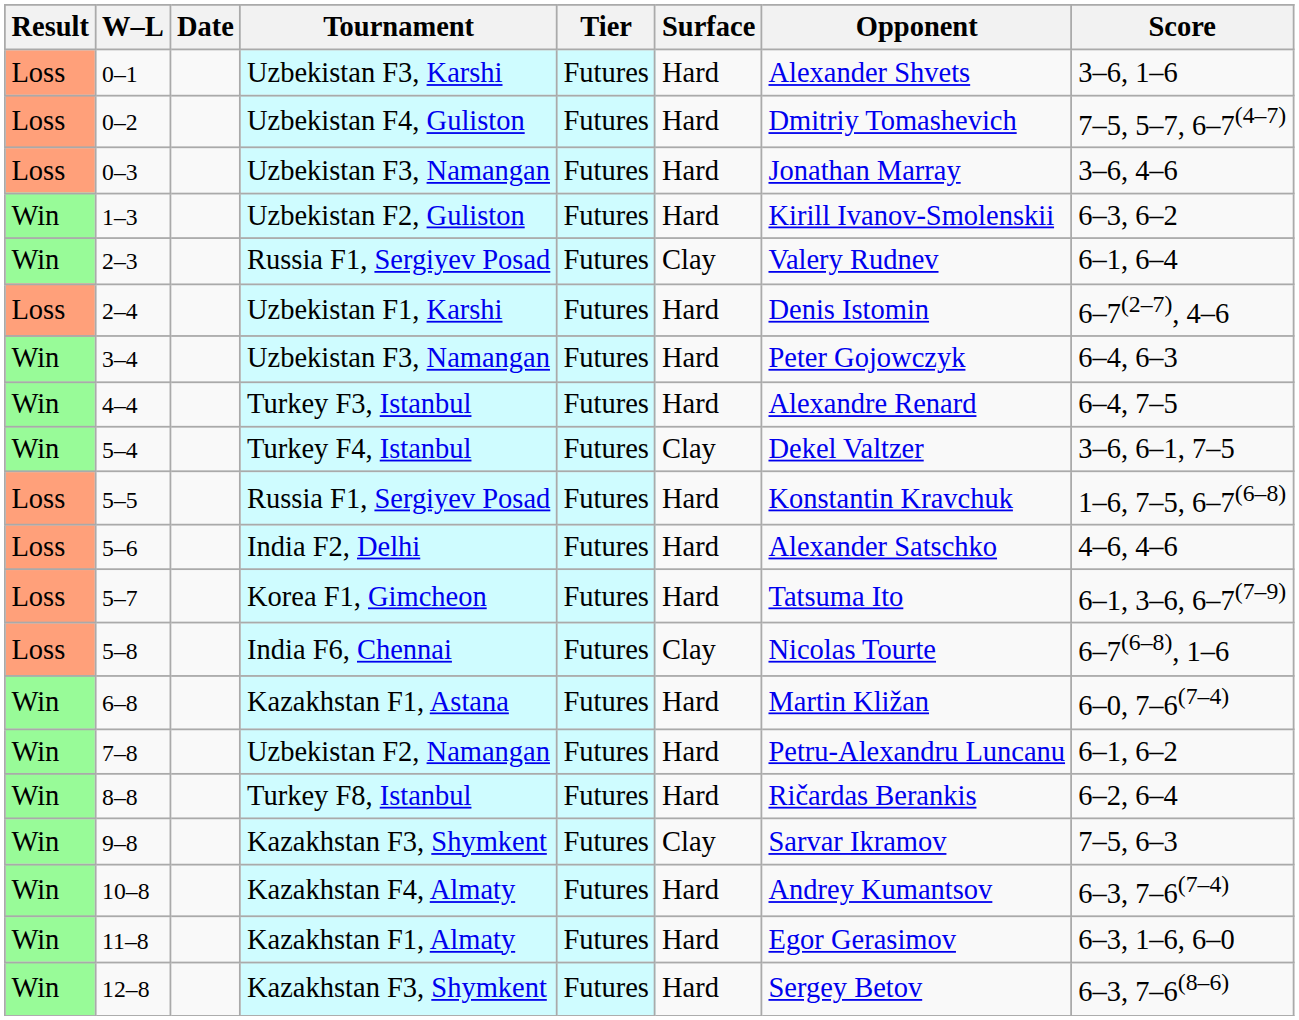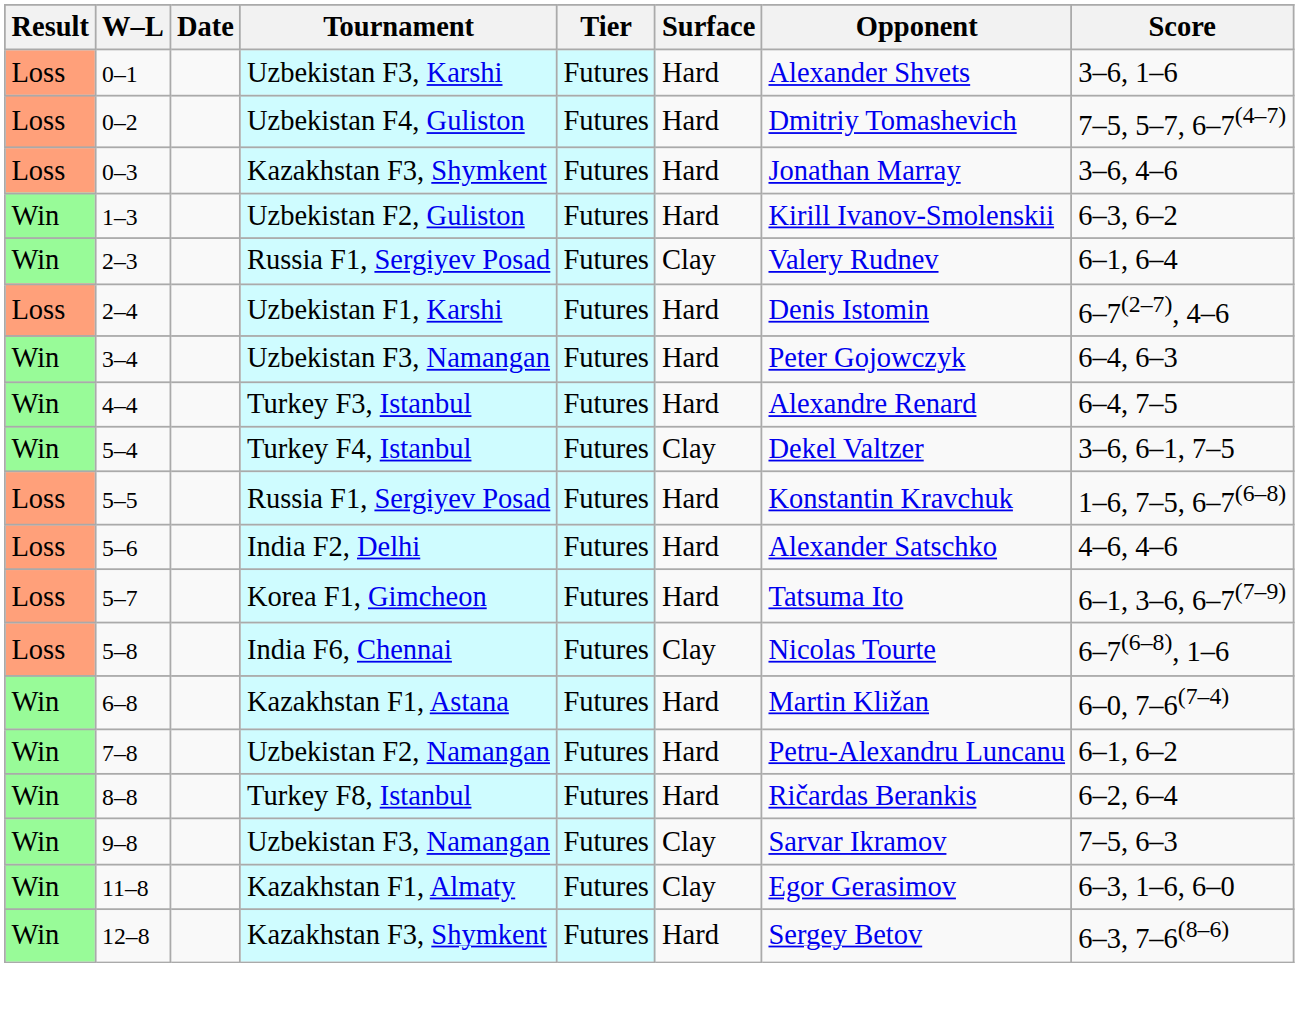0–3 | Tournament: Uzbekistan F3, Namangan -> Kazakhstan F3, Shymkent
9–8 | Tournament: Kazakhstan F3, Shymkent -> Uzbekistan F3, Namangan
- row: Win | 10–8 | Kazakhstan F4, Almaty | Futures | Hard | Andrey Kumantsov | 6–3, 7–6(7–4)
11–8 | Surface: Hard -> Clay
